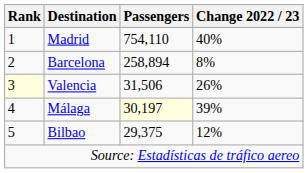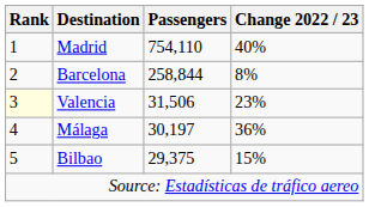Barcelona | Passengers: 258,894 -> 258,844
Valencia | Change 2022 / 23: 26% -> 23%
Málaga | Passengers: lightyellow background -> no background
Málaga | Change 2022 / 23: 39% -> 36%
Bilbao | Change 2022 / 23: 12% -> 15%
